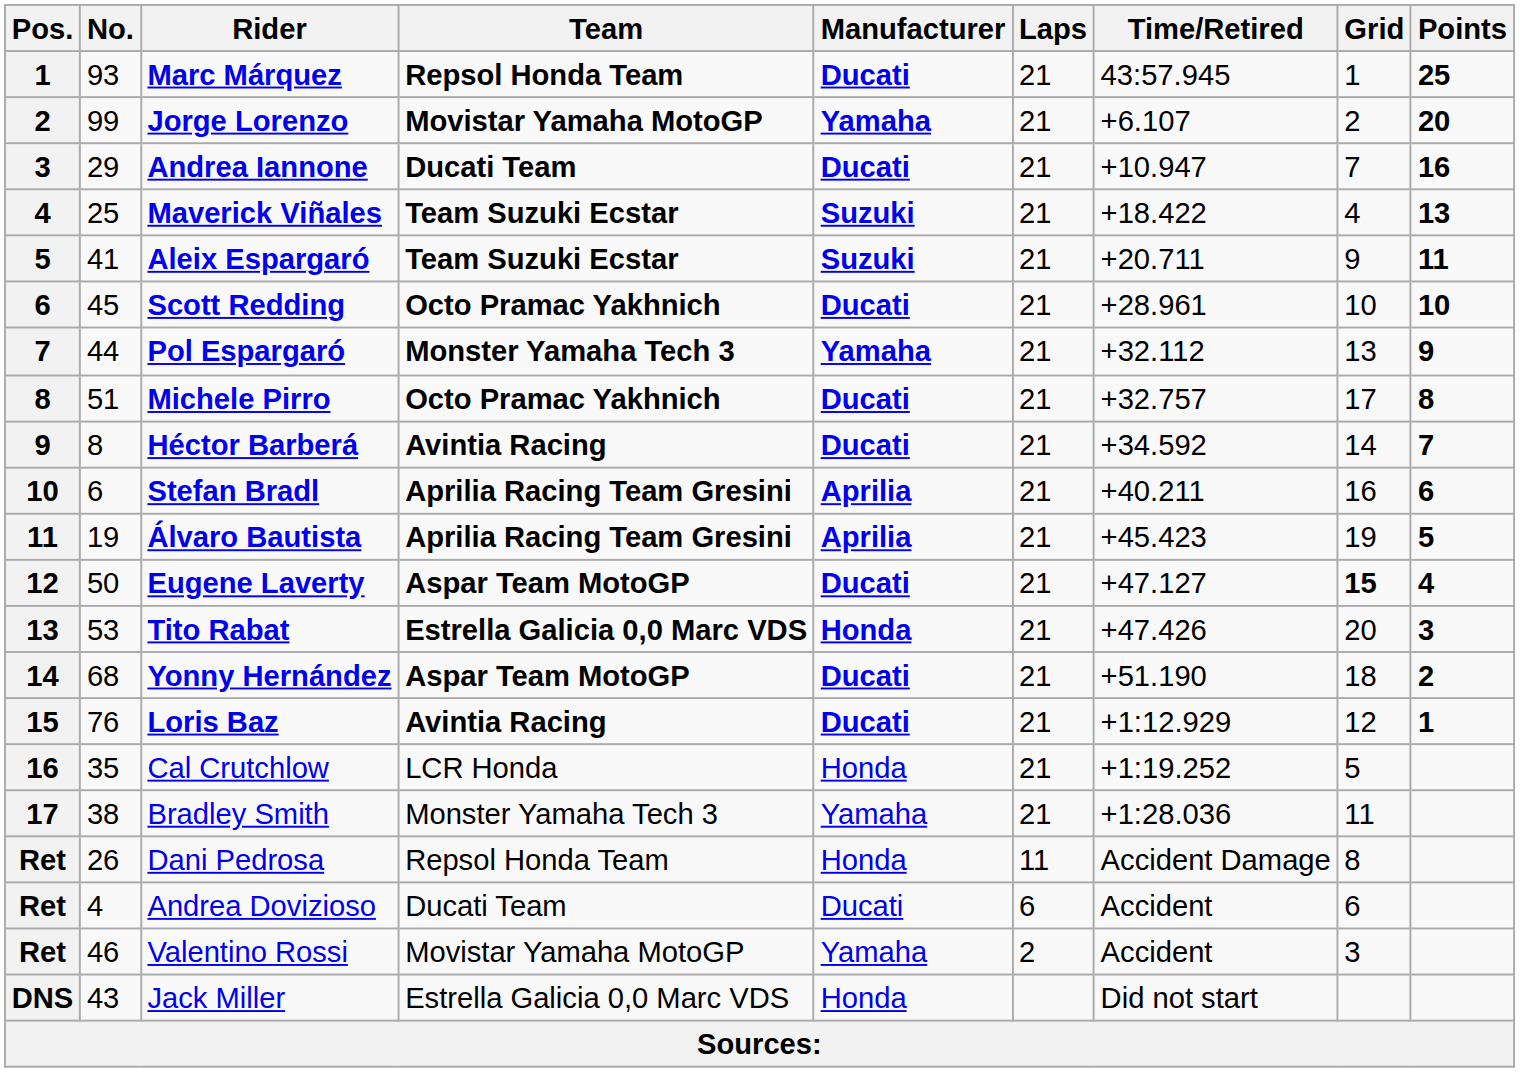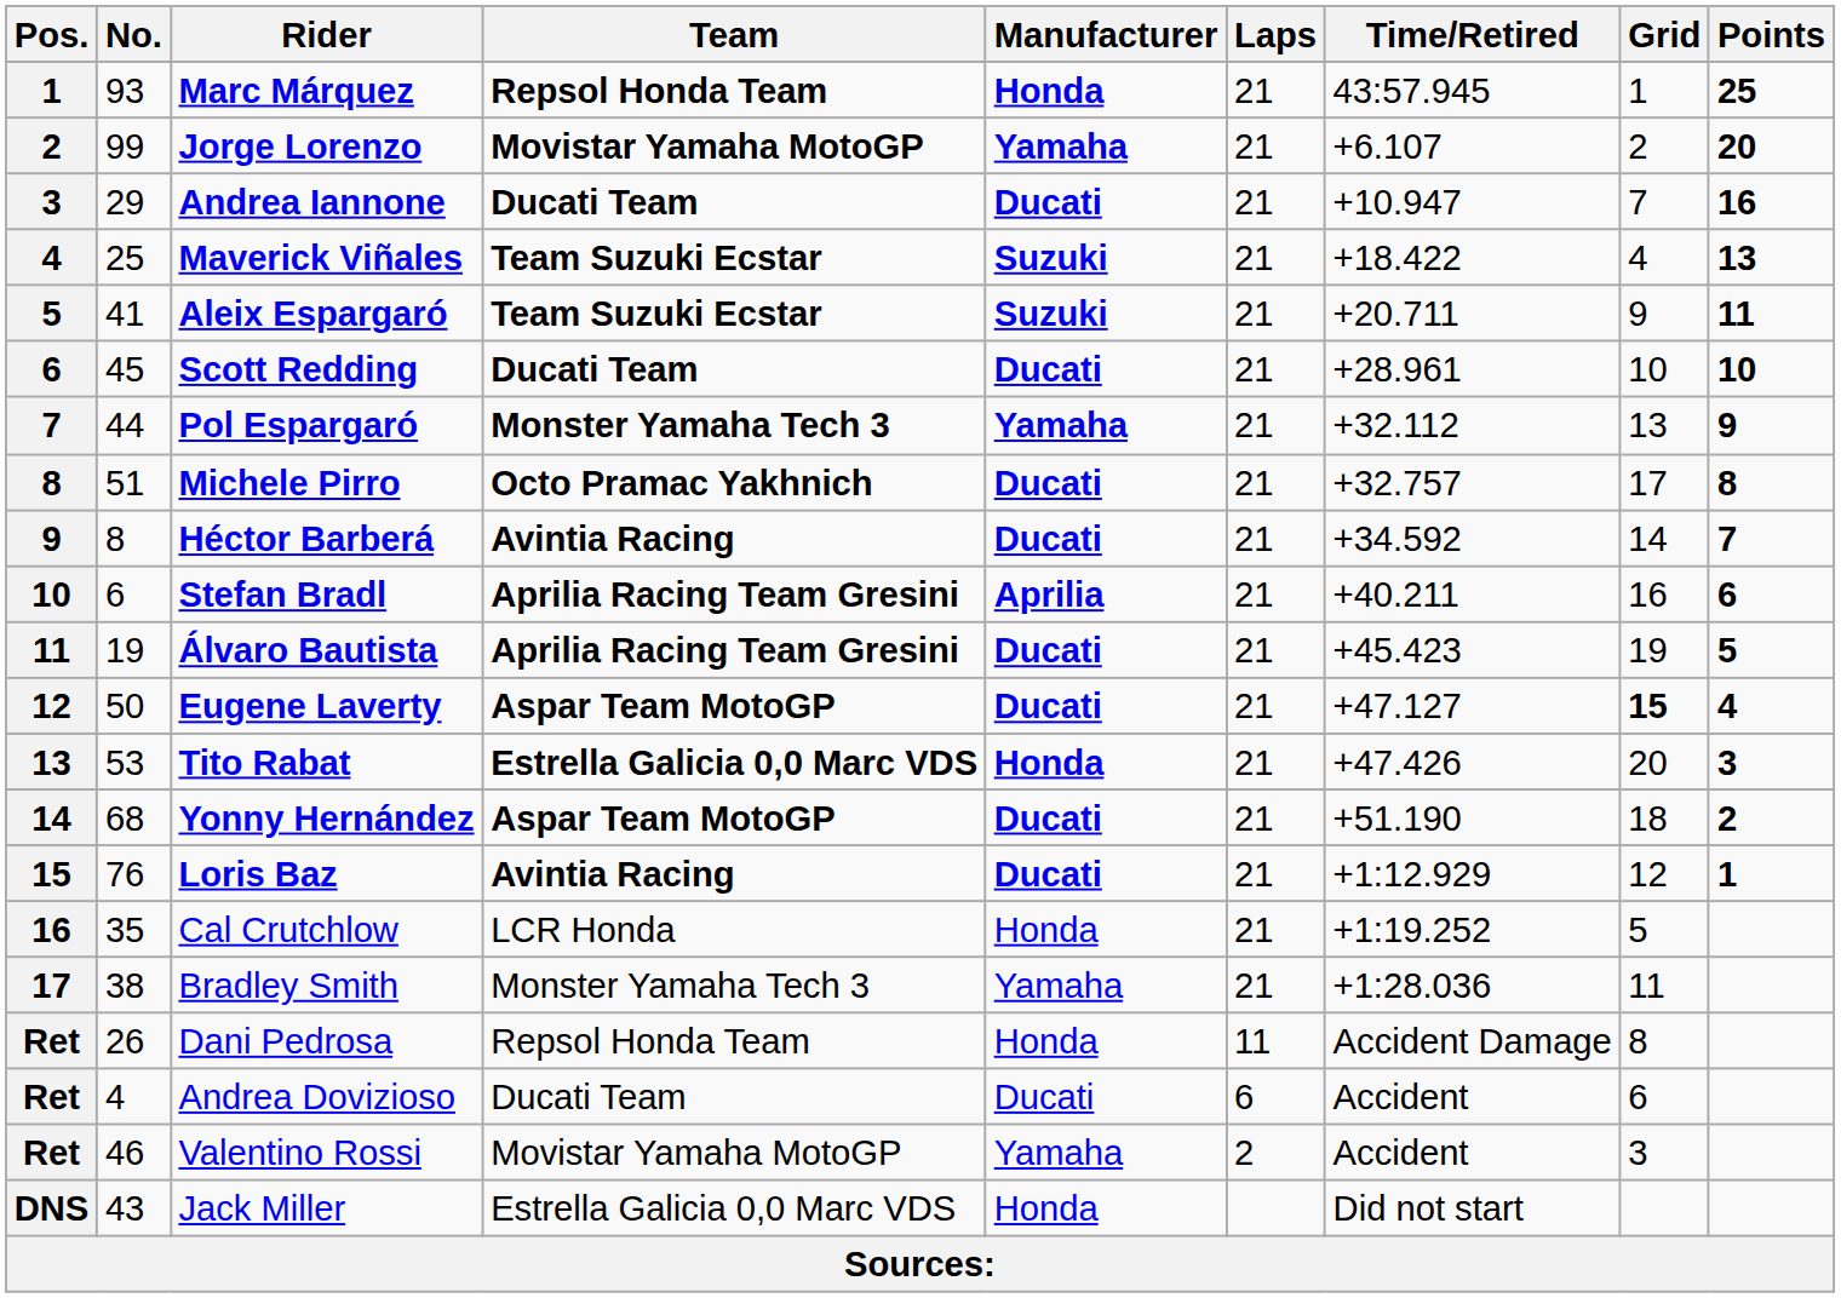Marc Márquez | Manufacturer: Ducati -> Honda
Scott Redding | Team: Octo Pramac Yakhnich -> Ducati Team
Álvaro Bautista | Manufacturer: Aprilia -> Ducati
